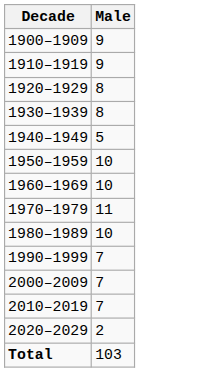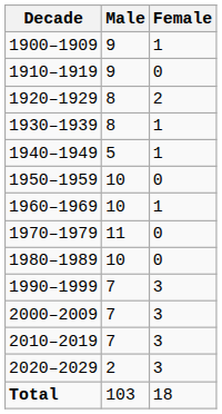+ column: Female | 1 | 0 | 2 | 1 | 1 | 0 | 1 | 0 | 0 | 3 | 3 | 3 | 3 | 18
